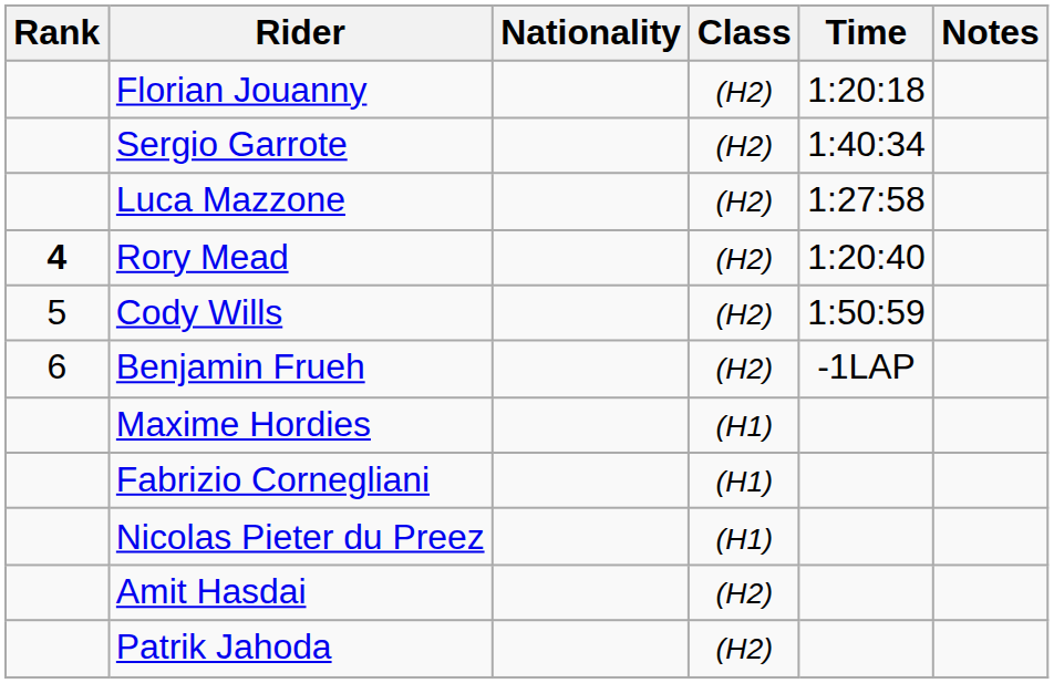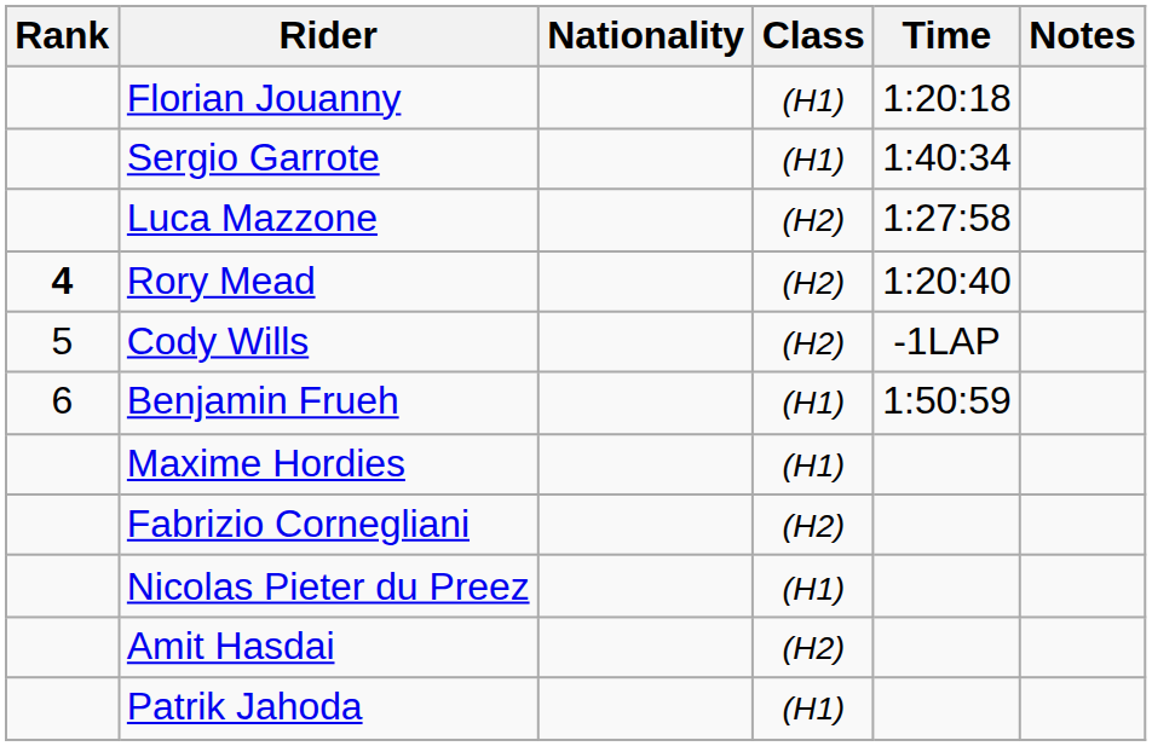Florian Jouanny | Class: (H2) -> (H1)
Sergio Garrote | Class: (H2) -> (H1)
Cody Wills | Time: 1:50:59 -> -1LAP
Benjamin Frueh | Class: (H2) -> (H1)
Benjamin Frueh | Time: -1LAP -> 1:50:59
Fabrizio Cornegliani | Class: (H1) -> (H2)
Patrik Jahoda | Class: (H2) -> (H1)
